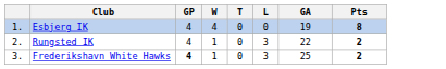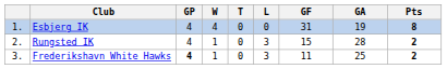+ column: GF | 31 | 15 | 11
Rungsted IK | GA: 22 -> 28
